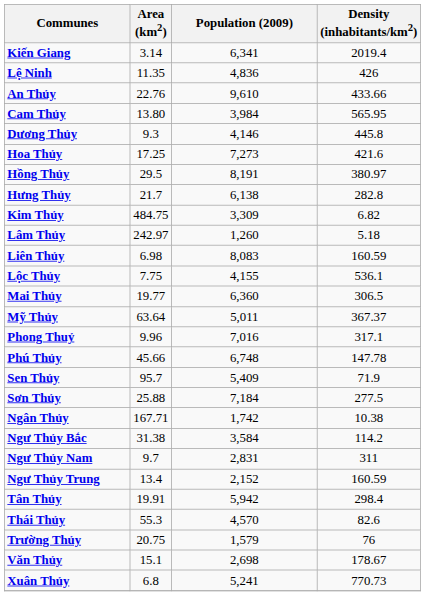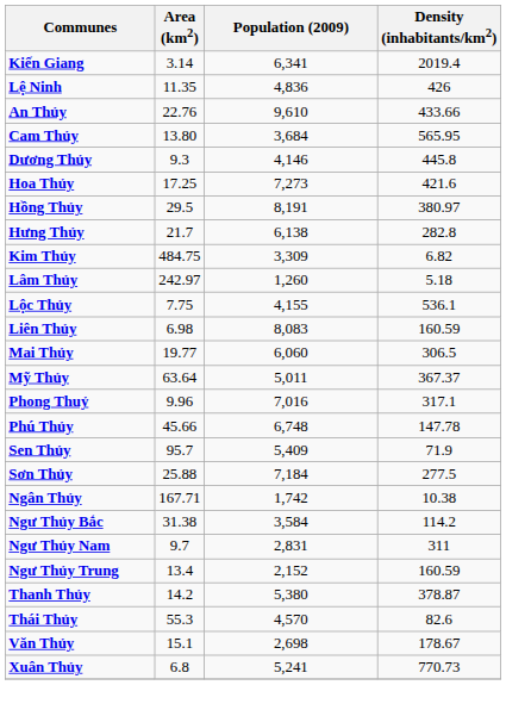Cam Thủy | Population (2009): 3,984 -> 3,684
rows swapped: Liên Thủy <-> Lộc Thủy
Mai Thủy | Population (2009): 6,360 -> 6,060
- row: Tân Thủy | 19.91 | 5,942 | 298.4
+ row: Thanh Thủy | 14.2 | 5,380 | 378.87
- row: Trường Thủy | 20.75 | 1,579 | 76
